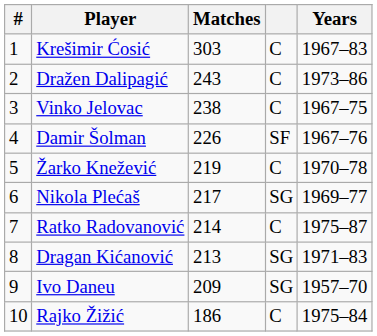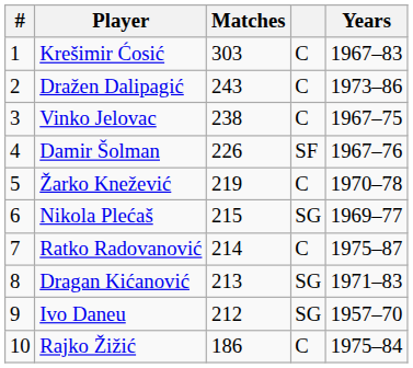Nikola Plećaš | Matches: 217 -> 215
Ivo Daneu | Matches: 209 -> 212
